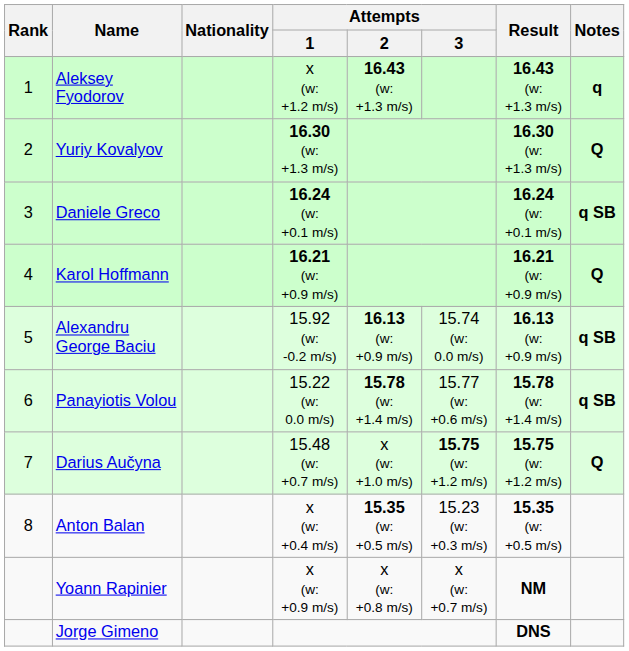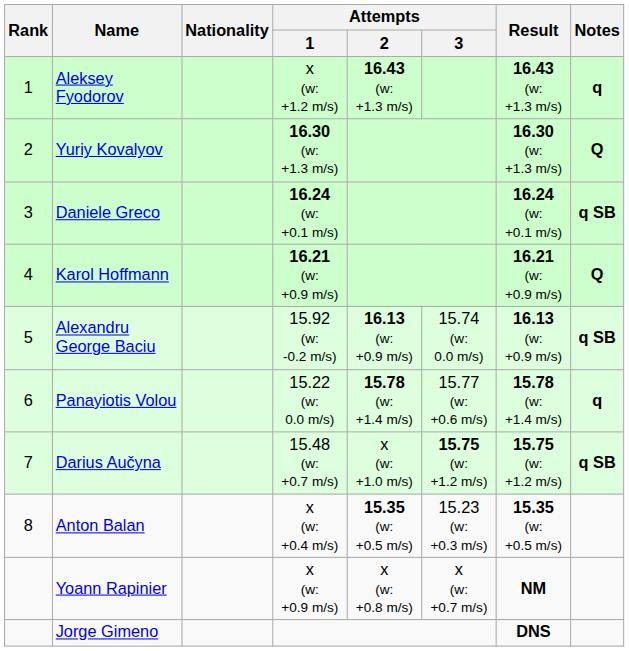Panayiotis Volou | Notes: q SB -> q
Darius Aučyna | Notes: Q -> q SB
